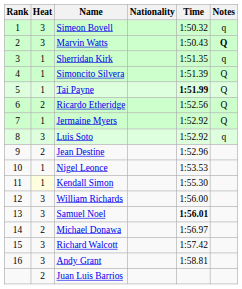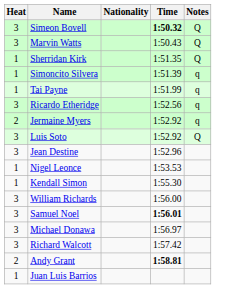- column: Rank | 1 | 2 | 3 | 4 | 5 | 6 | 7 | 8 | 9 | 10 | 11 | 12 | 13 | 14 | 15 | 16
Simeon Bovell | Time: normal -> bold
Simeon Bovell | Notes: q -> Q
Marvin Watts | Notes: bold -> normal
Sherridan Kirk | Notes: q -> Q
Simoncito Silvera | Notes: Q -> q
Tai Payne | Time: bold -> normal
Tai Payne | Notes: Q -> q
Ricardo Etheridge | Heat: 2 -> 3
Ricardo Etheridge | Notes: Q -> q
Jermaine Myers | Heat: 1 -> 2
Jermaine Myers | Notes: Q -> q
Luis Soto | Notes: q -> Q
Jean Destine | Heat: 2 -> 3
Kendall Simon | Heat: lightyellow background -> no background
Michael Donawa | Heat: 2 -> 3
Andy Grant | Heat: 3 -> 2
Andy Grant | Time: normal -> bold
Juan Luis Barrios | Heat: 2 -> 1
